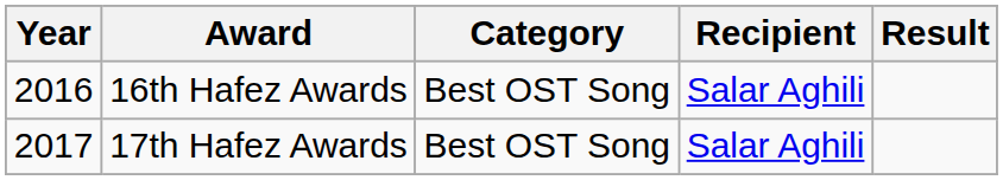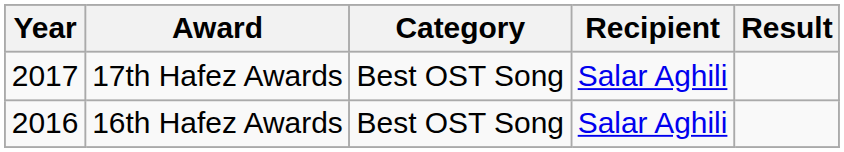rows swapped: 16th Hafez Awards <-> 17th Hafez Awards
